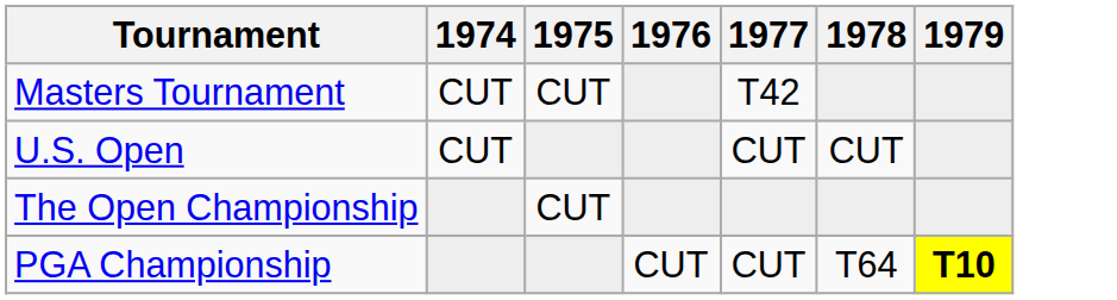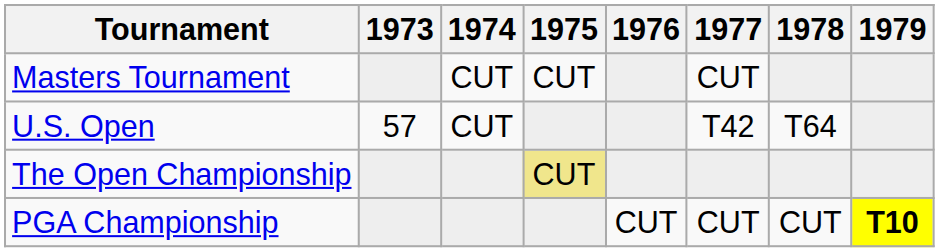+ column: 1973 | 57
Masters Tournament | 1977: T42 -> CUT
U.S. Open | 1977: CUT -> T42
U.S. Open | 1978: CUT -> T64
The Open Championship | 1975: no background -> khaki background
PGA Championship | 1978: T64 -> CUT
